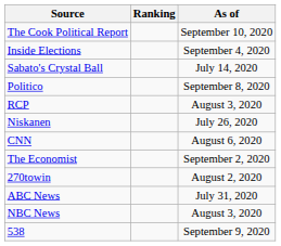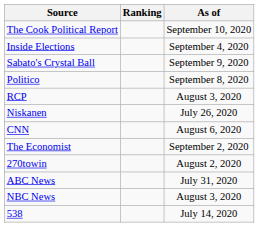Sabato's Crystal Ball | As of: July 14, 2020 -> September 9, 2020
538 | As of: September 9, 2020 -> July 14, 2020
